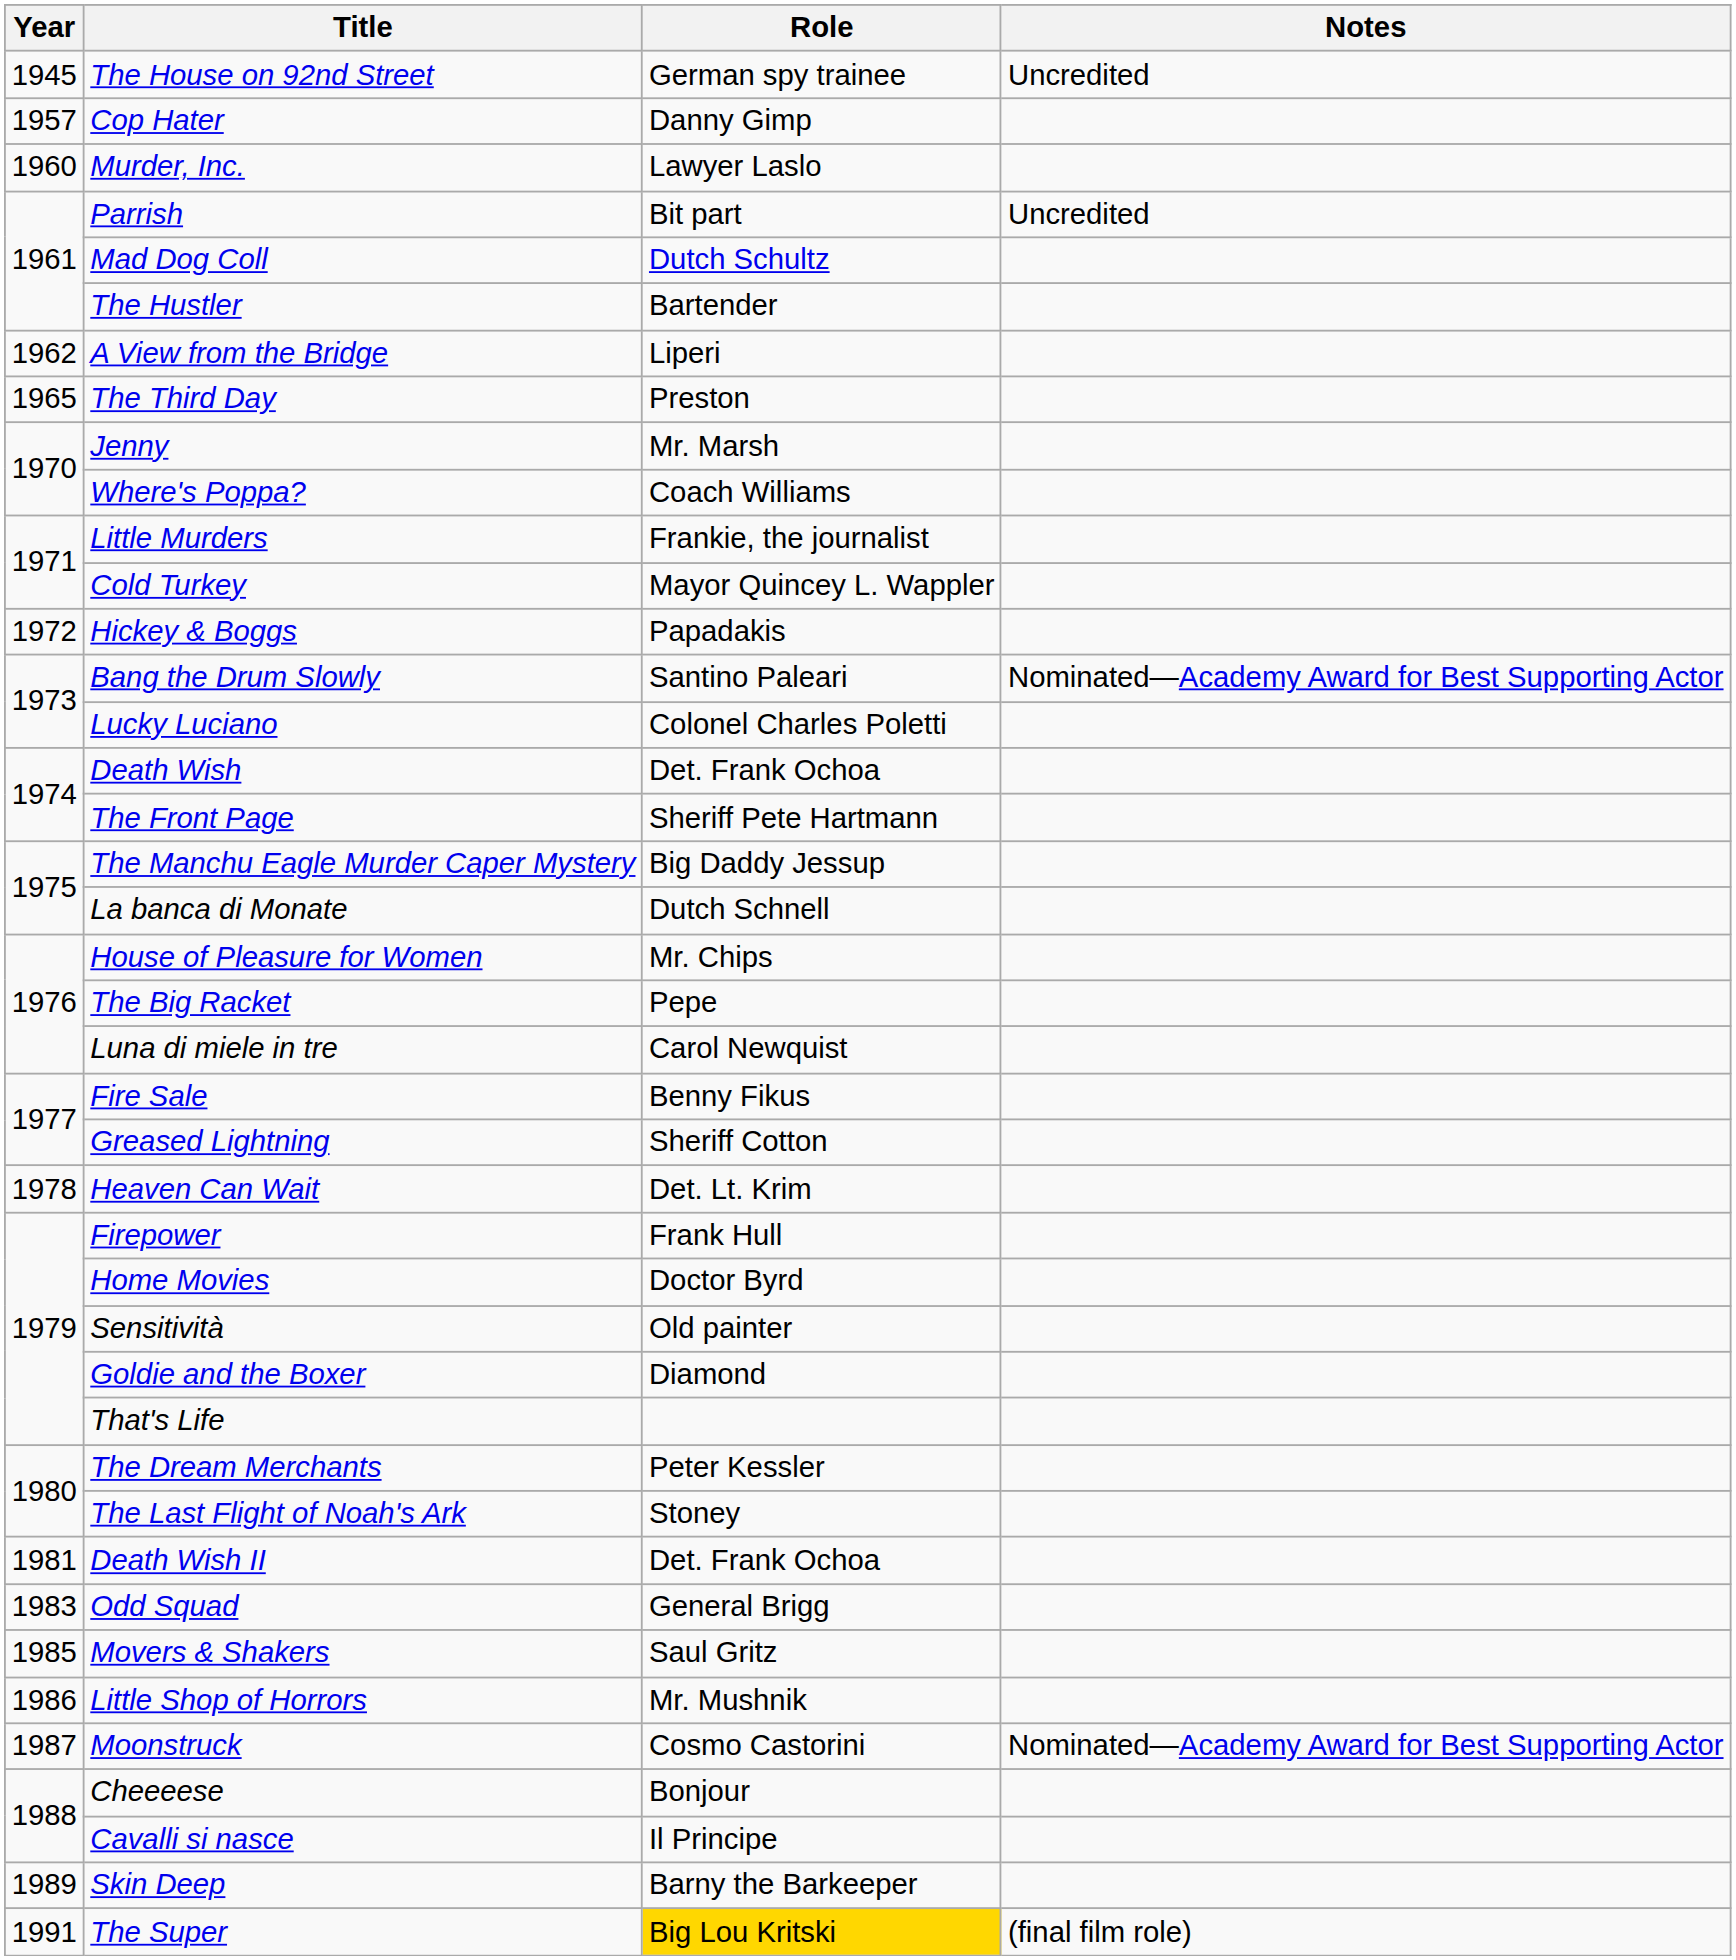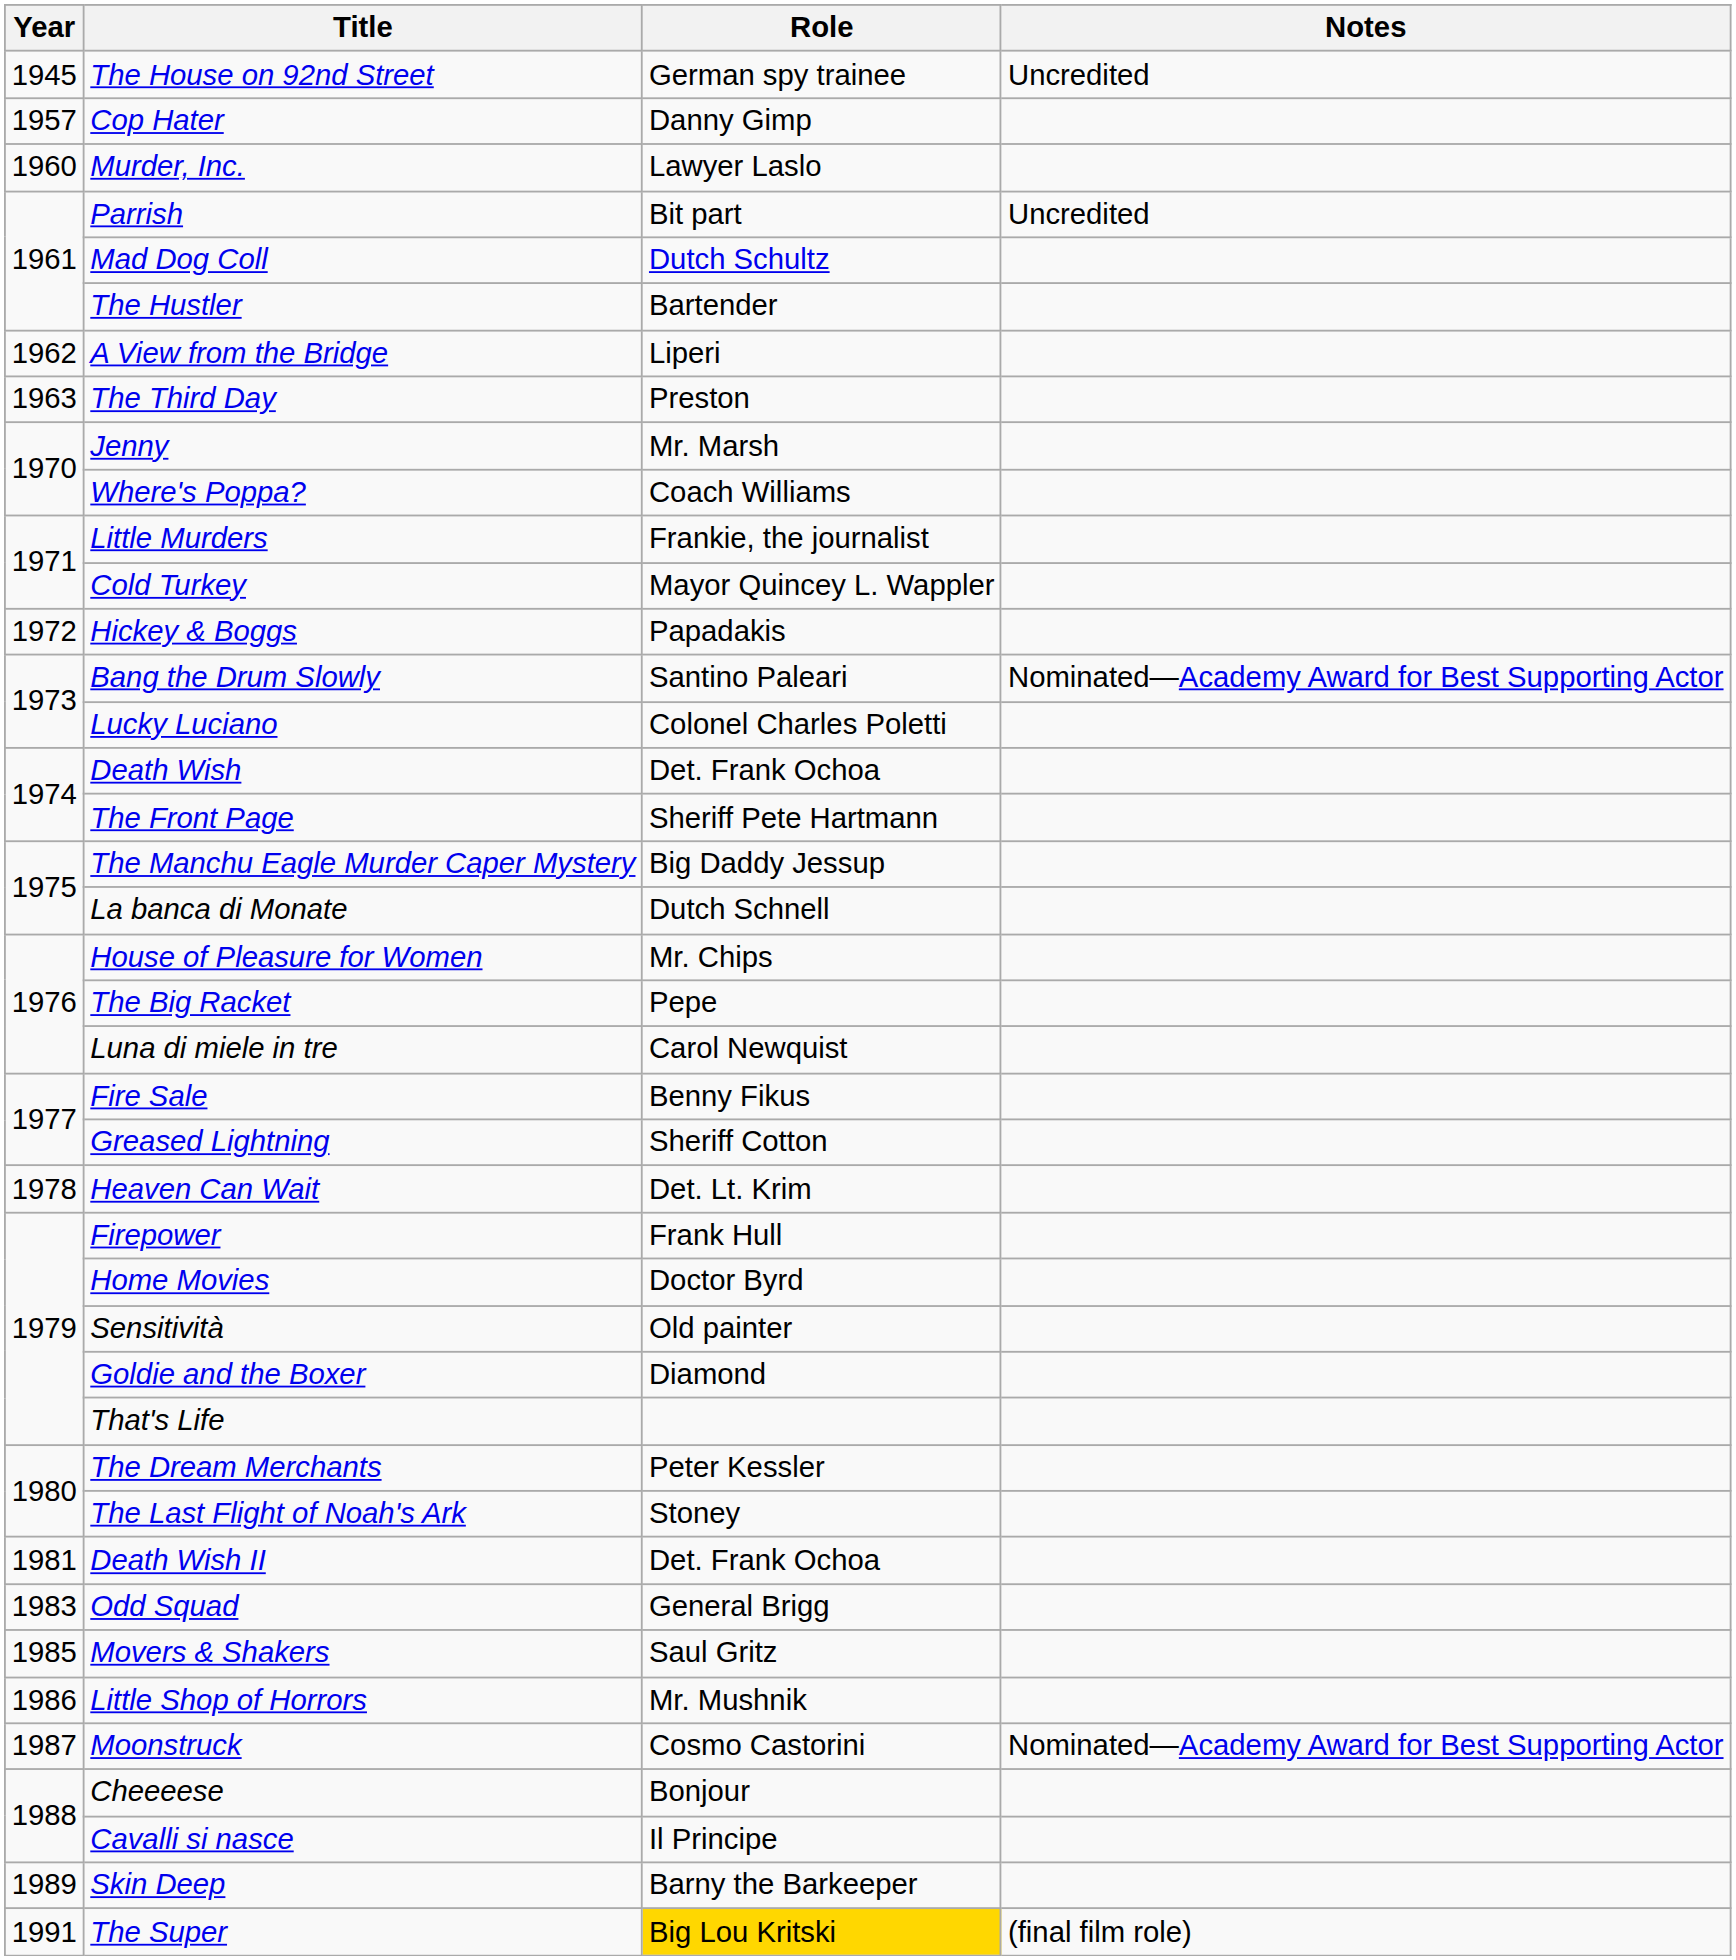The Third Day | Year: 1965 -> 1963
